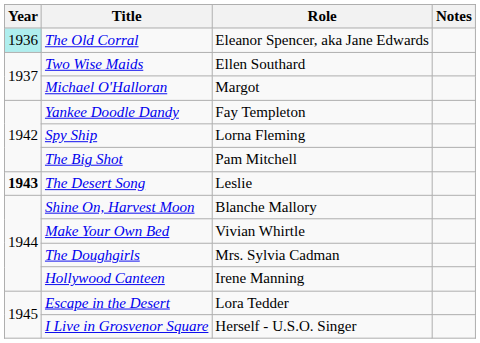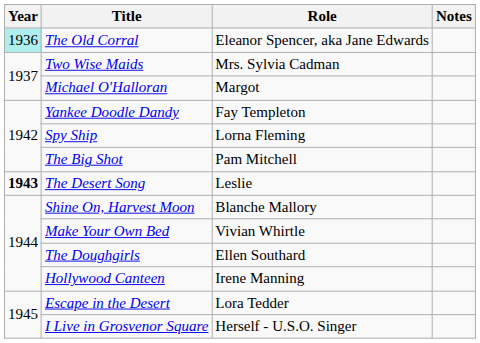Two Wise Maids | Role: Ellen Southard -> Mrs. Sylvia Cadman
The Doughgirls | Role: Mrs. Sylvia Cadman -> Ellen Southard
